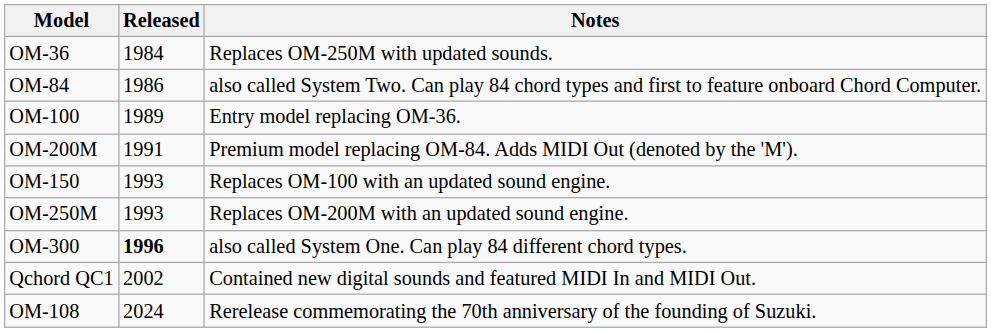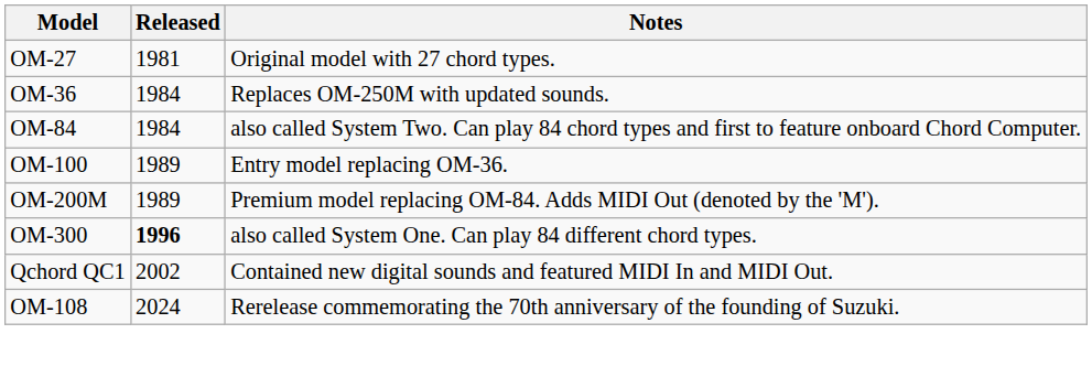+ row: OM-27 | 1981 | Original model with 27 chord types.
OM-84 | Released: 1986 -> 1984
OM-200M | Released: 1991 -> 1989
- row: OM-150 | 1993 | Replaces OM-100 with an updated sound engine.
- row: OM-250M | 1993 | Replaces OM-200M with an updated sound engine.
